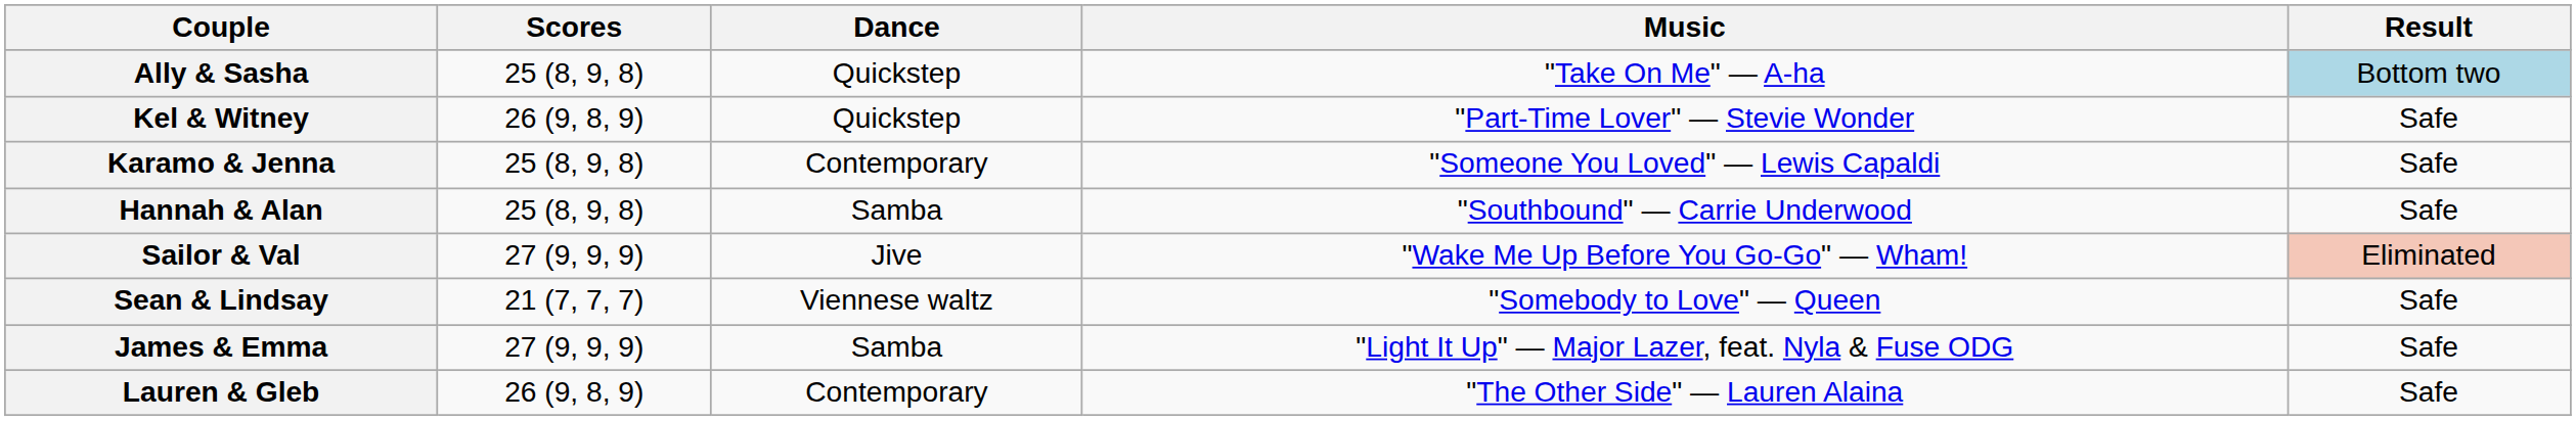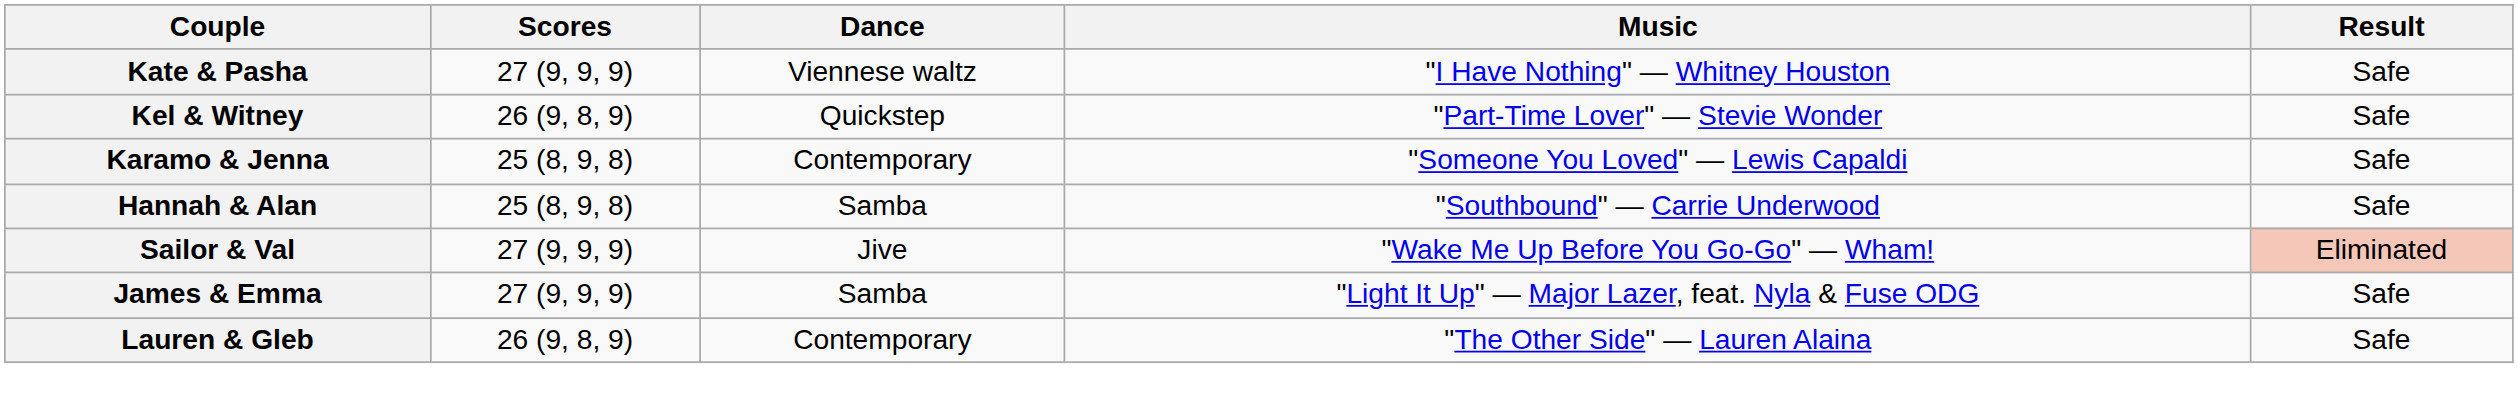- row: Ally & Sasha | 25 (8, 9, 8) | Quickstep | "Take On Me" — A-ha | Bottom two
+ row: Kate & Pasha | 27 (9, 9, 9) | Viennese waltz | "I Have Nothing" — Whitney Houston | Safe
- row: Sean & Lindsay | 21 (7, 7, 7) | Viennese waltz | "Somebody to Love" — Queen | Safe
